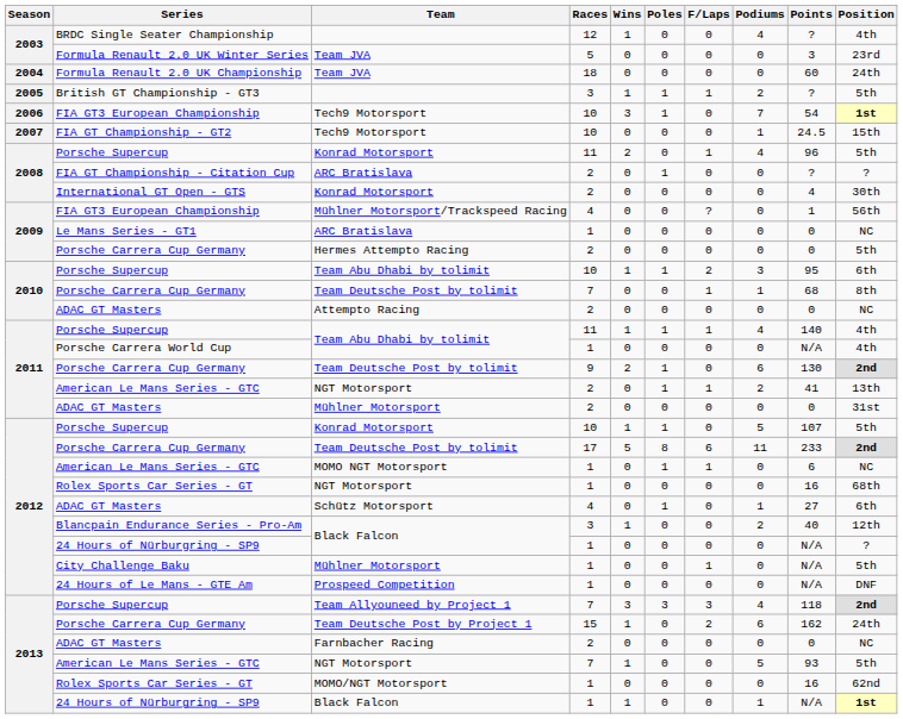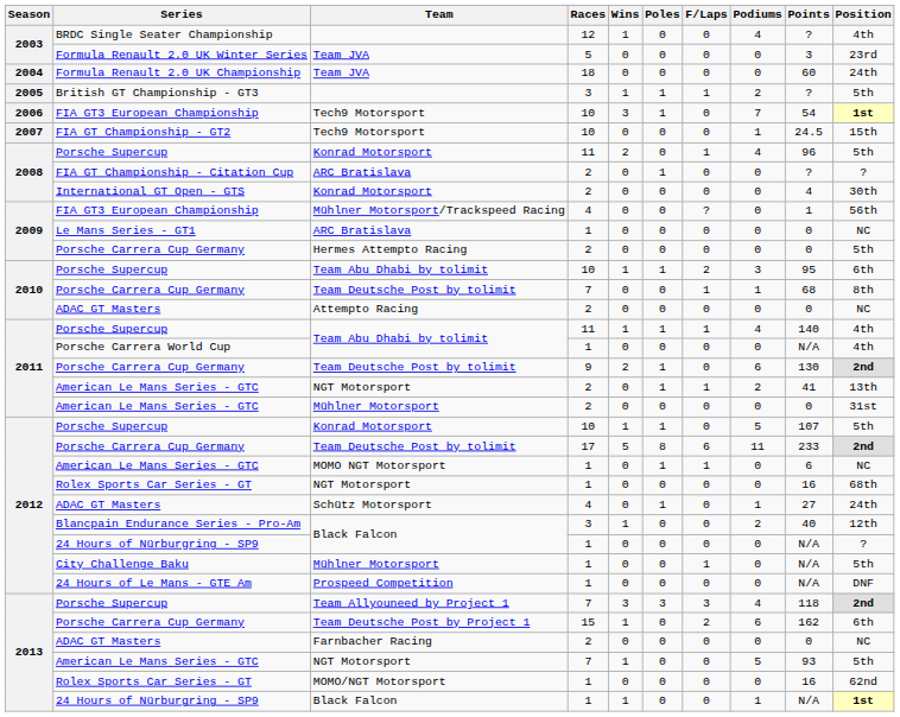Mühlner Motorsport / 2 | Series: ADAC GT Masters -> American Le Mans Series - GTC
Schütz Motorsport | Position: 6th -> 24th
Team Deutsche Post by Project 1 | Position: 24th -> 6th
